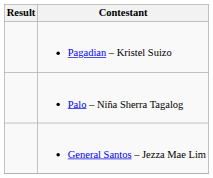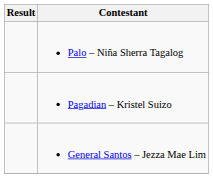rows swapped: Pagadian – Kristel Suizo <-> Palo – Niña Sherra Tagalog
